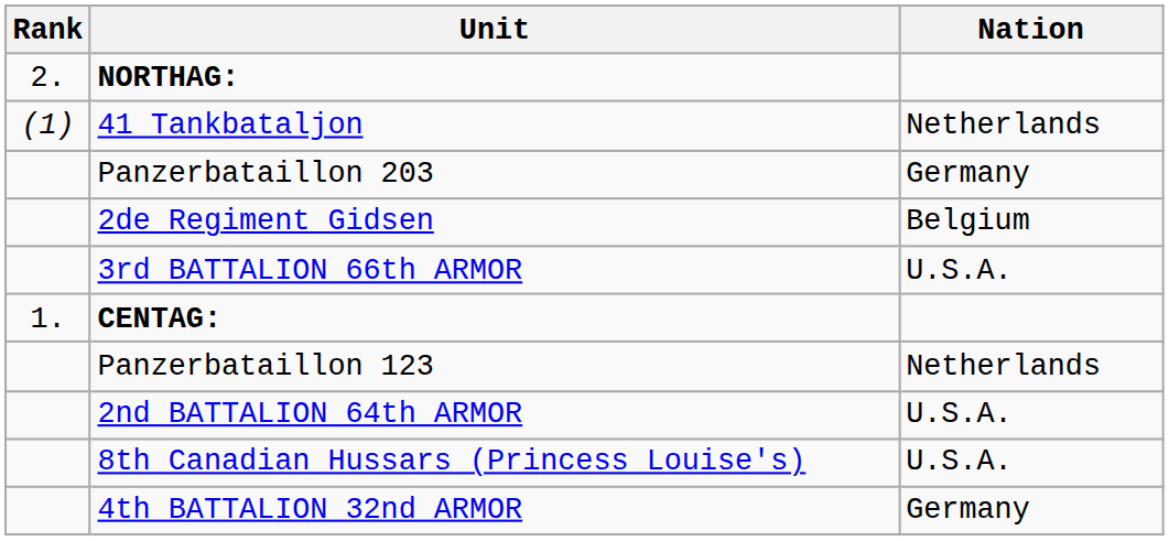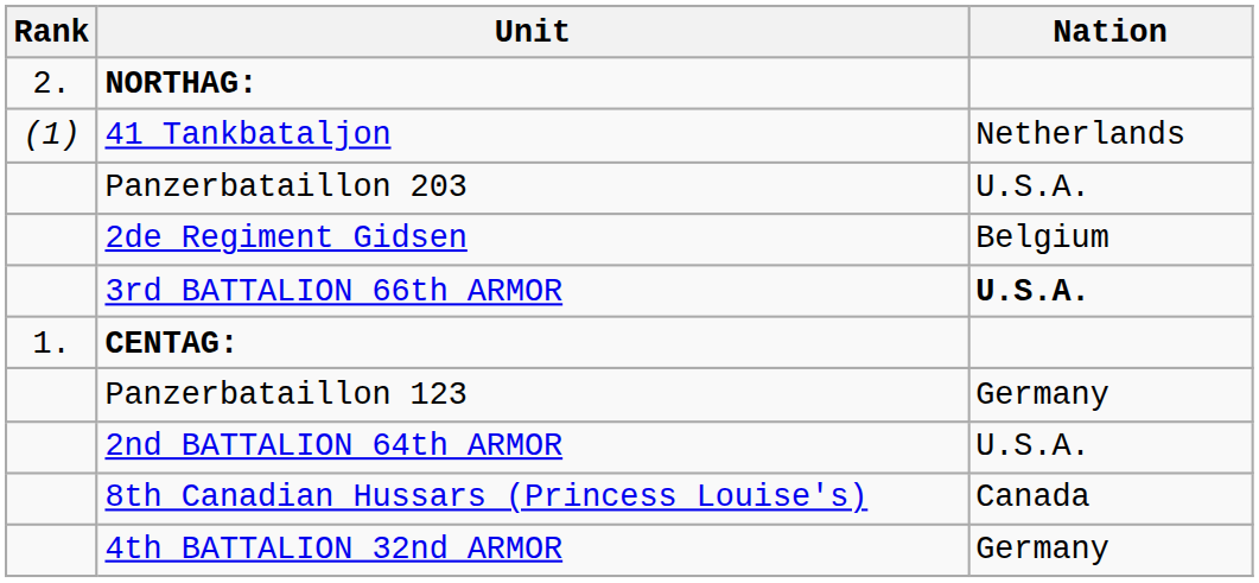Panzerbataillon 203 | Nation: Germany -> U.S.A.
3rd BATTALION 66th ARMOR | Nation: normal -> bold
Panzerbataillon 123 | Nation: Netherlands -> Germany
8th Canadian Hussars (Princess Louise's) | Nation: U.S.A. -> Canada
